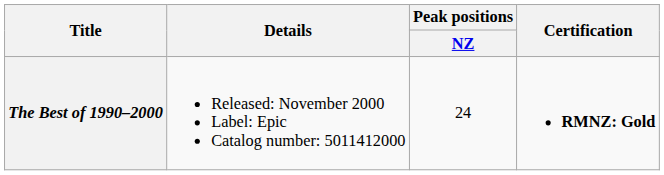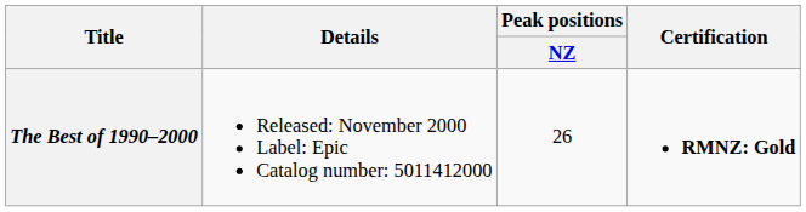The Best of 1990–2000 | Peak positions / NZ: 24 -> 26
